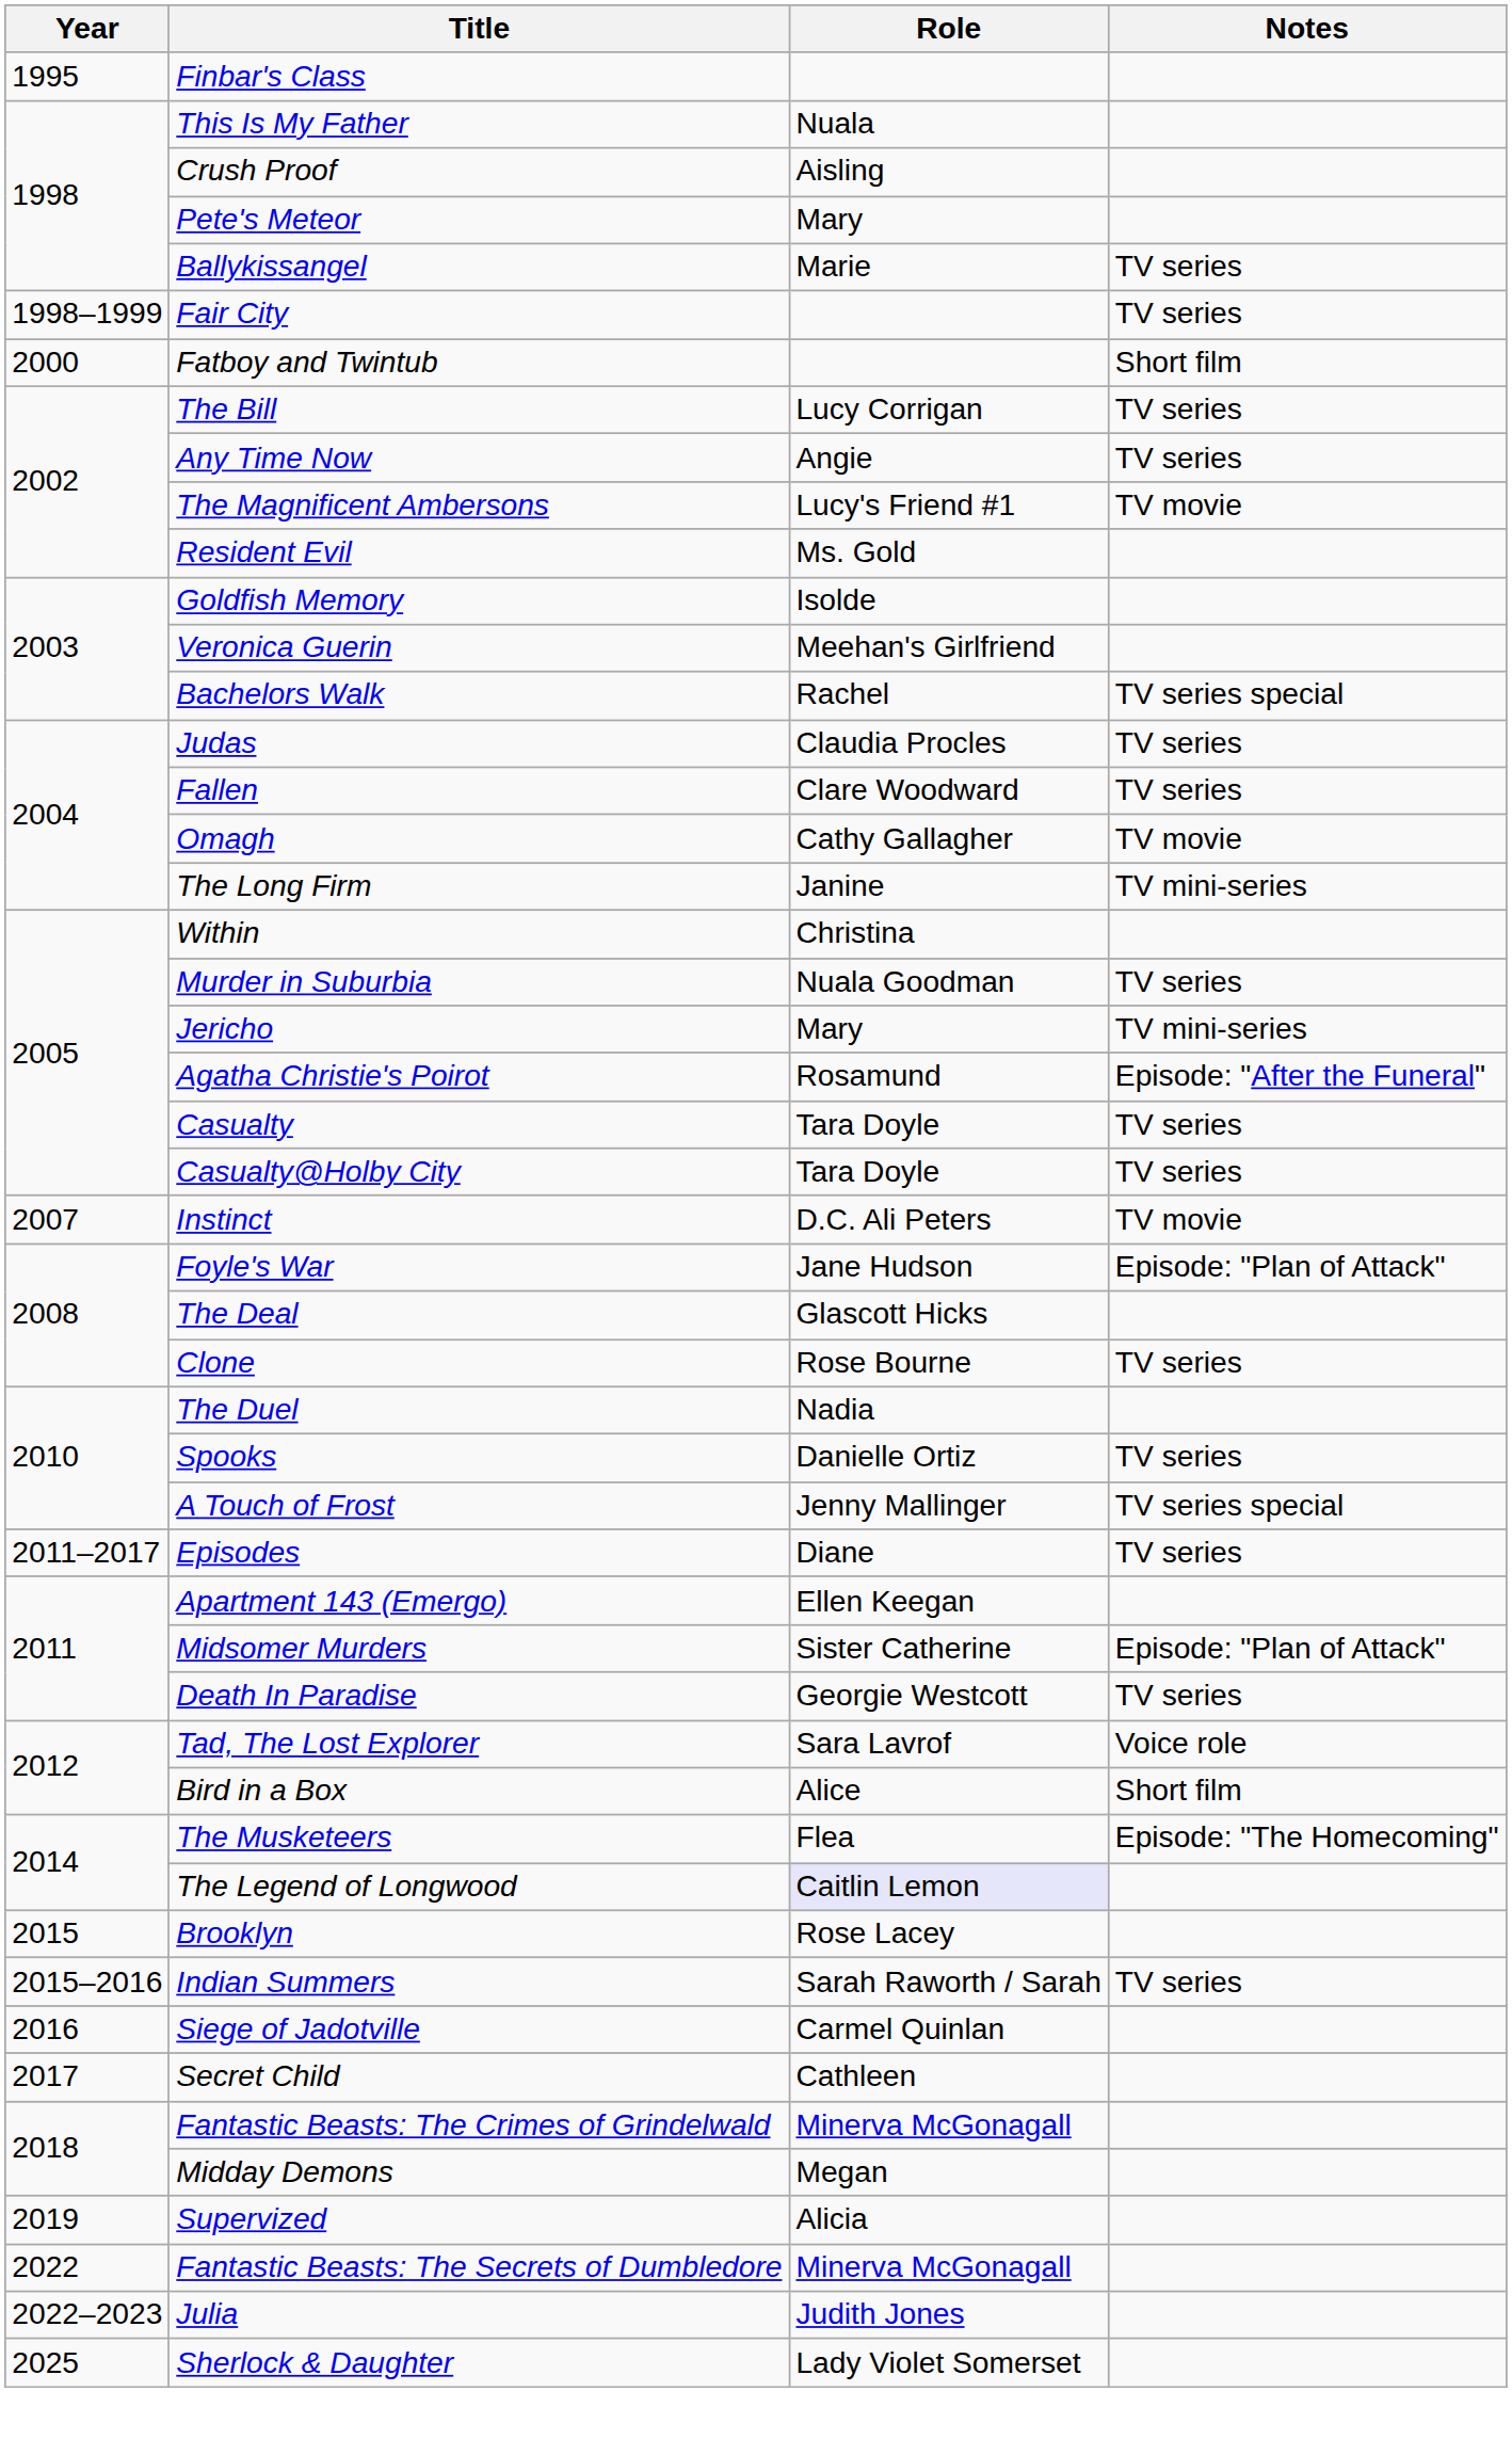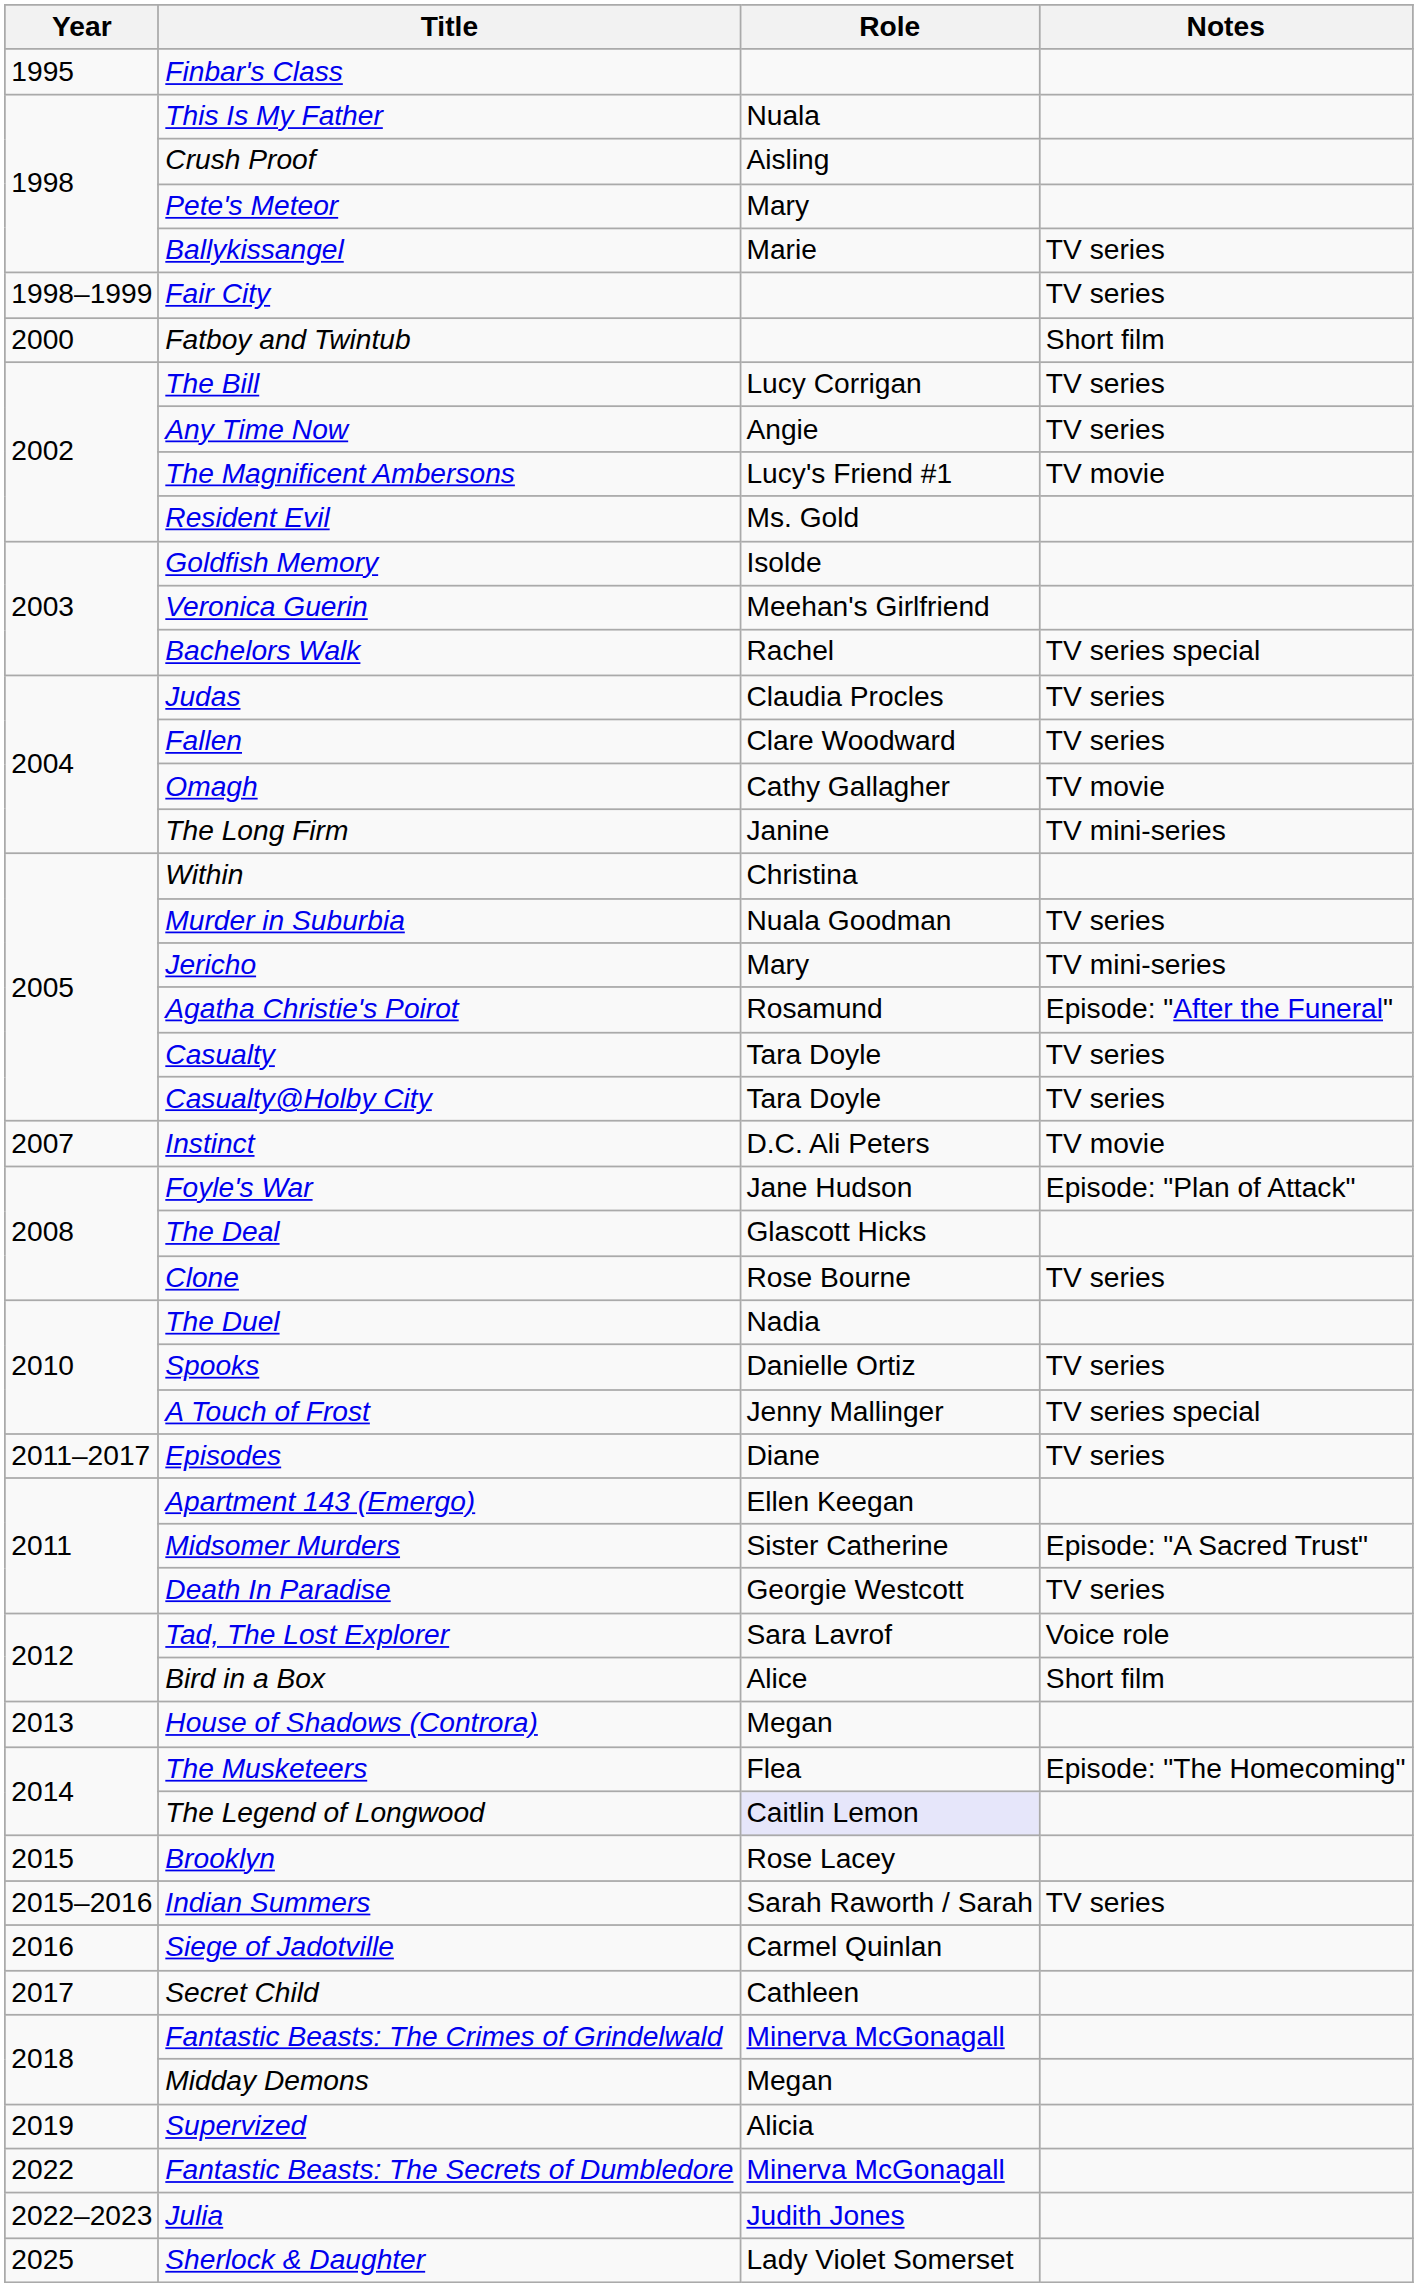Midsomer Murders | Notes: Episode: "Plan of Attack" -> Episode: "A Sacred Trust"
+ row: 2013 | House of Shadows (Controra) | Megan
